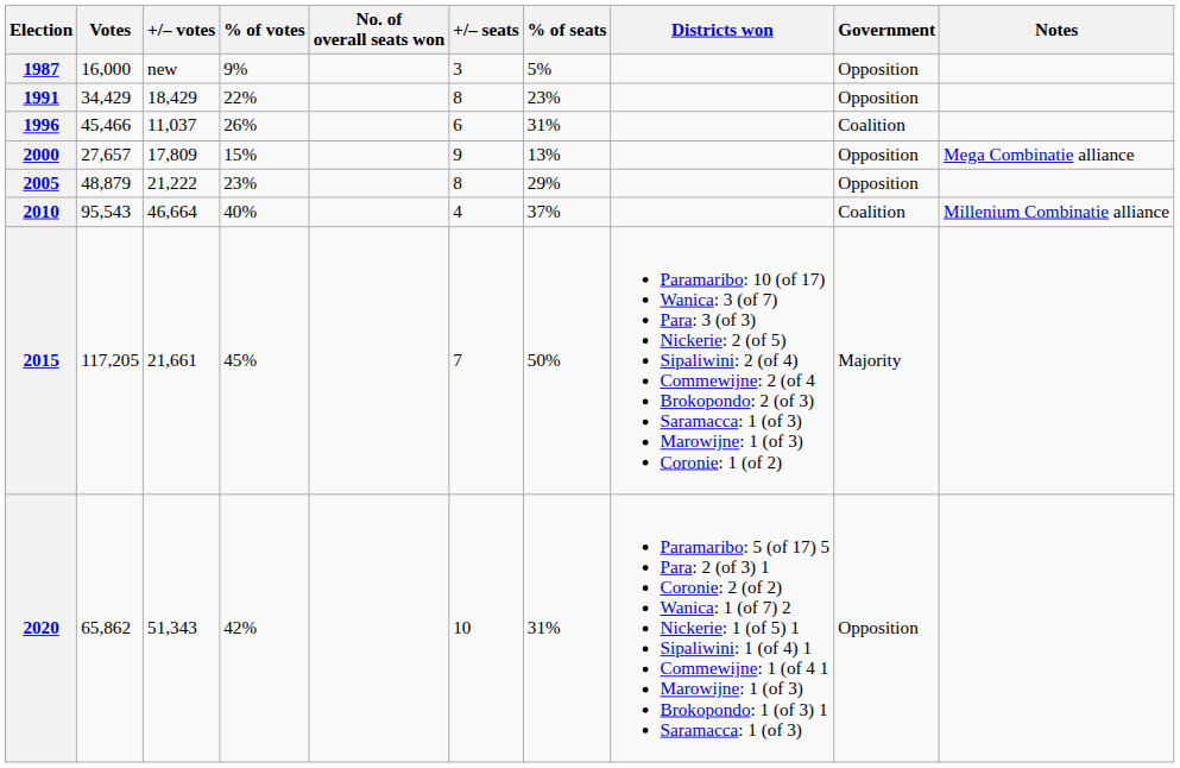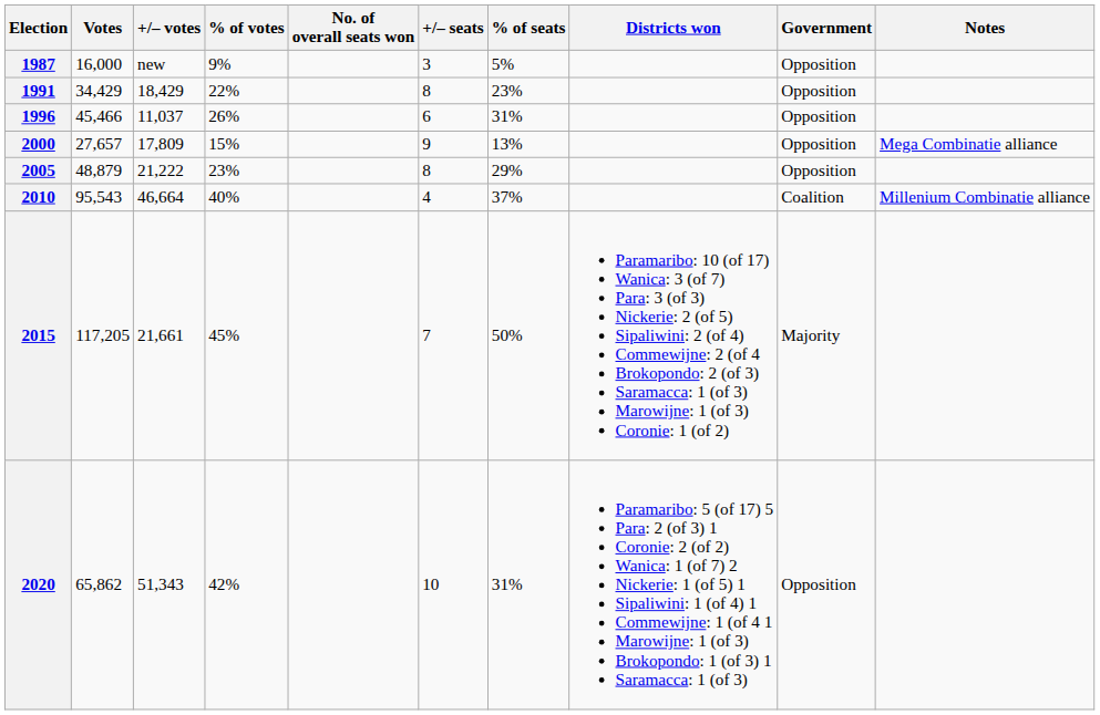1996 | Government: Coalition -> Opposition
